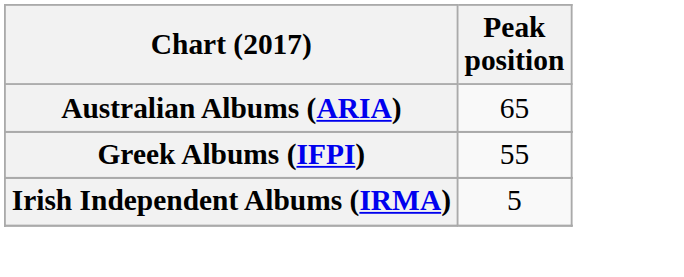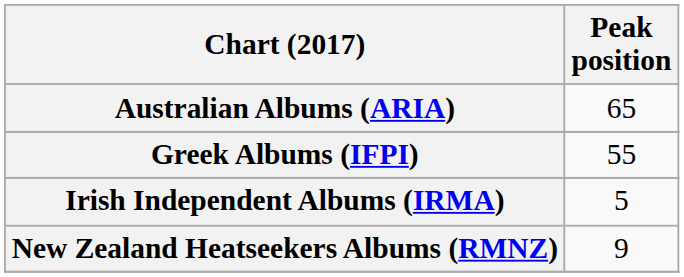+ row: New Zealand Heatseekers Albums (RMNZ) | 9
